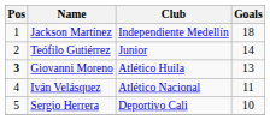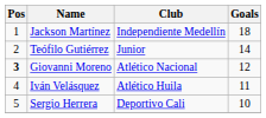Giovanni Moreno | Club: Atlético Huila -> Atlético Nacional
Giovanni Moreno | Goals: 13 -> 12
Iván Velásquez | Club: Atlético Nacional -> Atlético Huila
